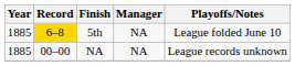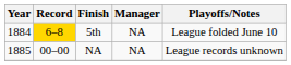5th | Year: 1885 -> 1884
